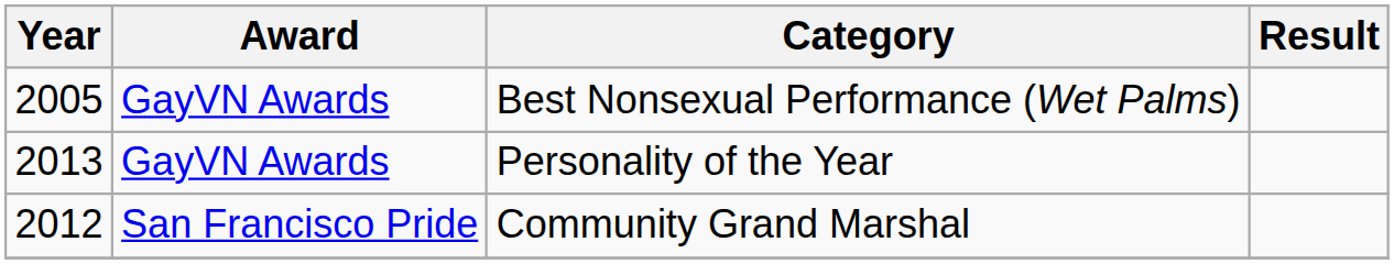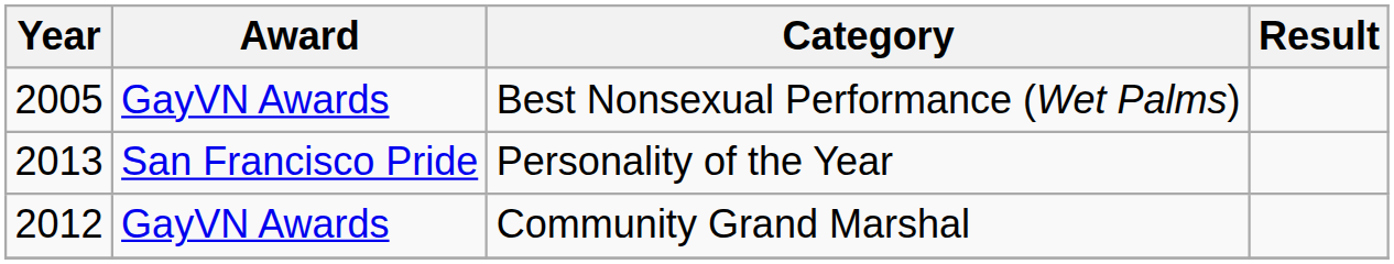Personality of the Year | Award: GayVN Awards -> San Francisco Pride
Community Grand Marshal | Award: San Francisco Pride -> GayVN Awards
